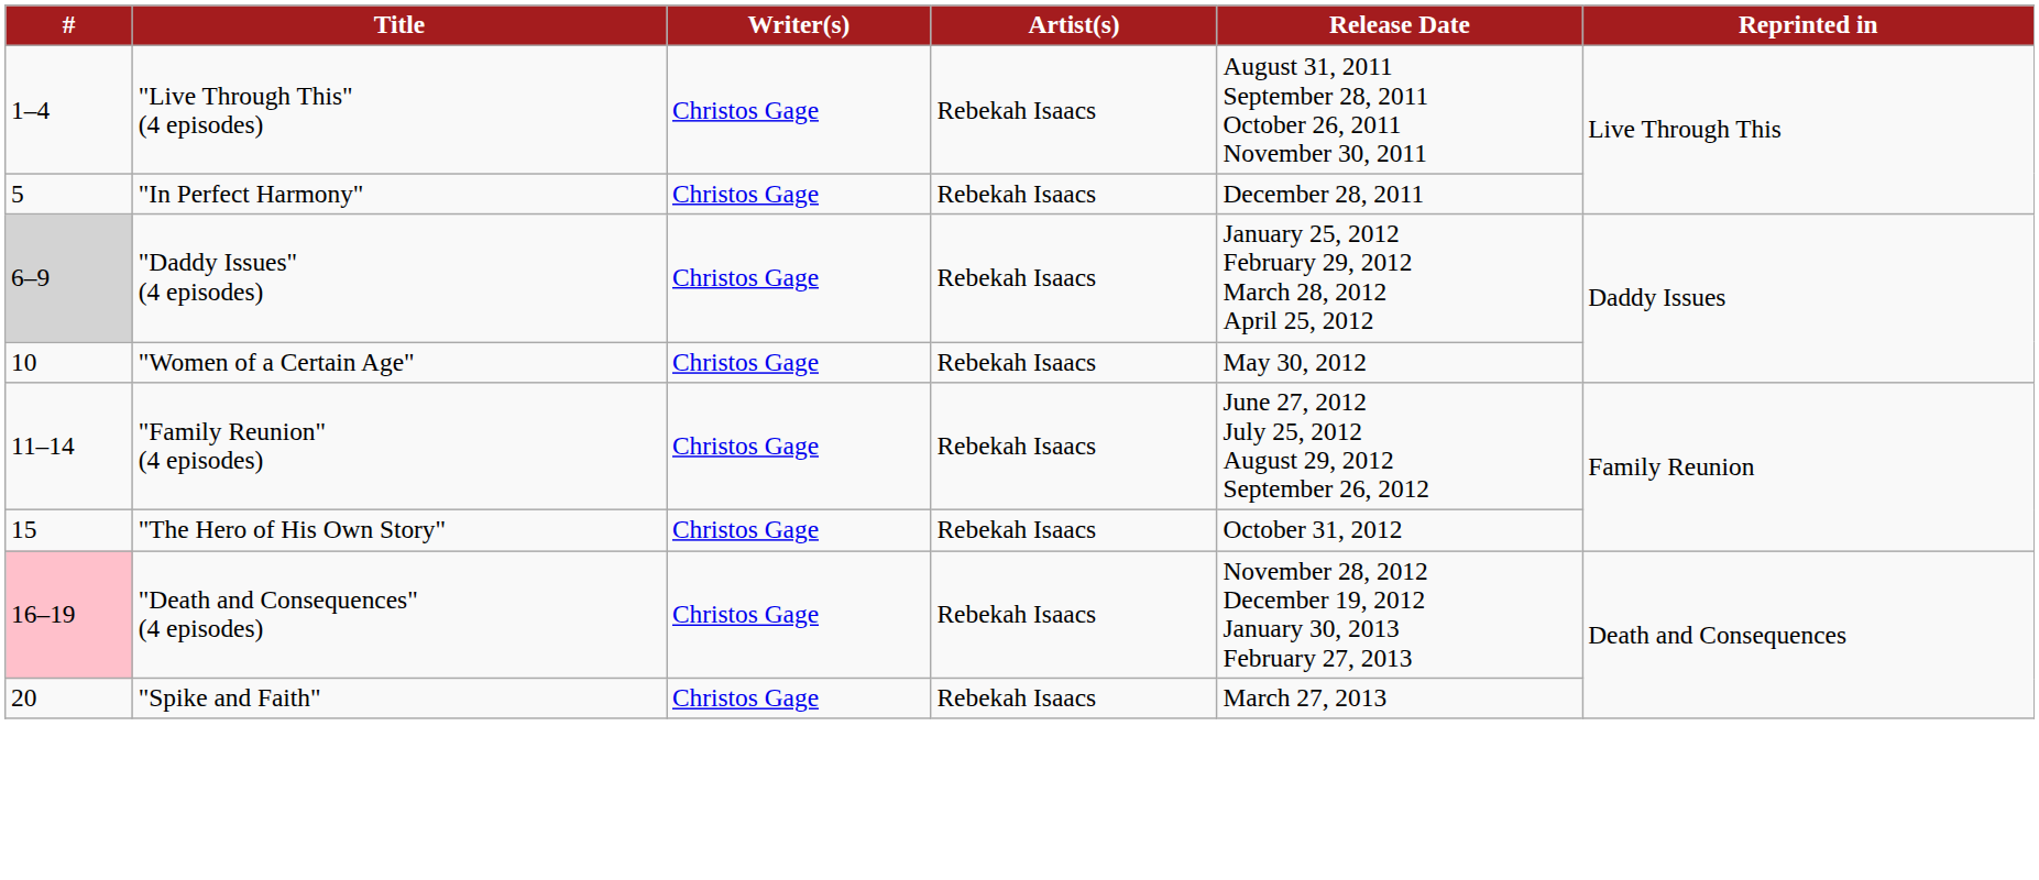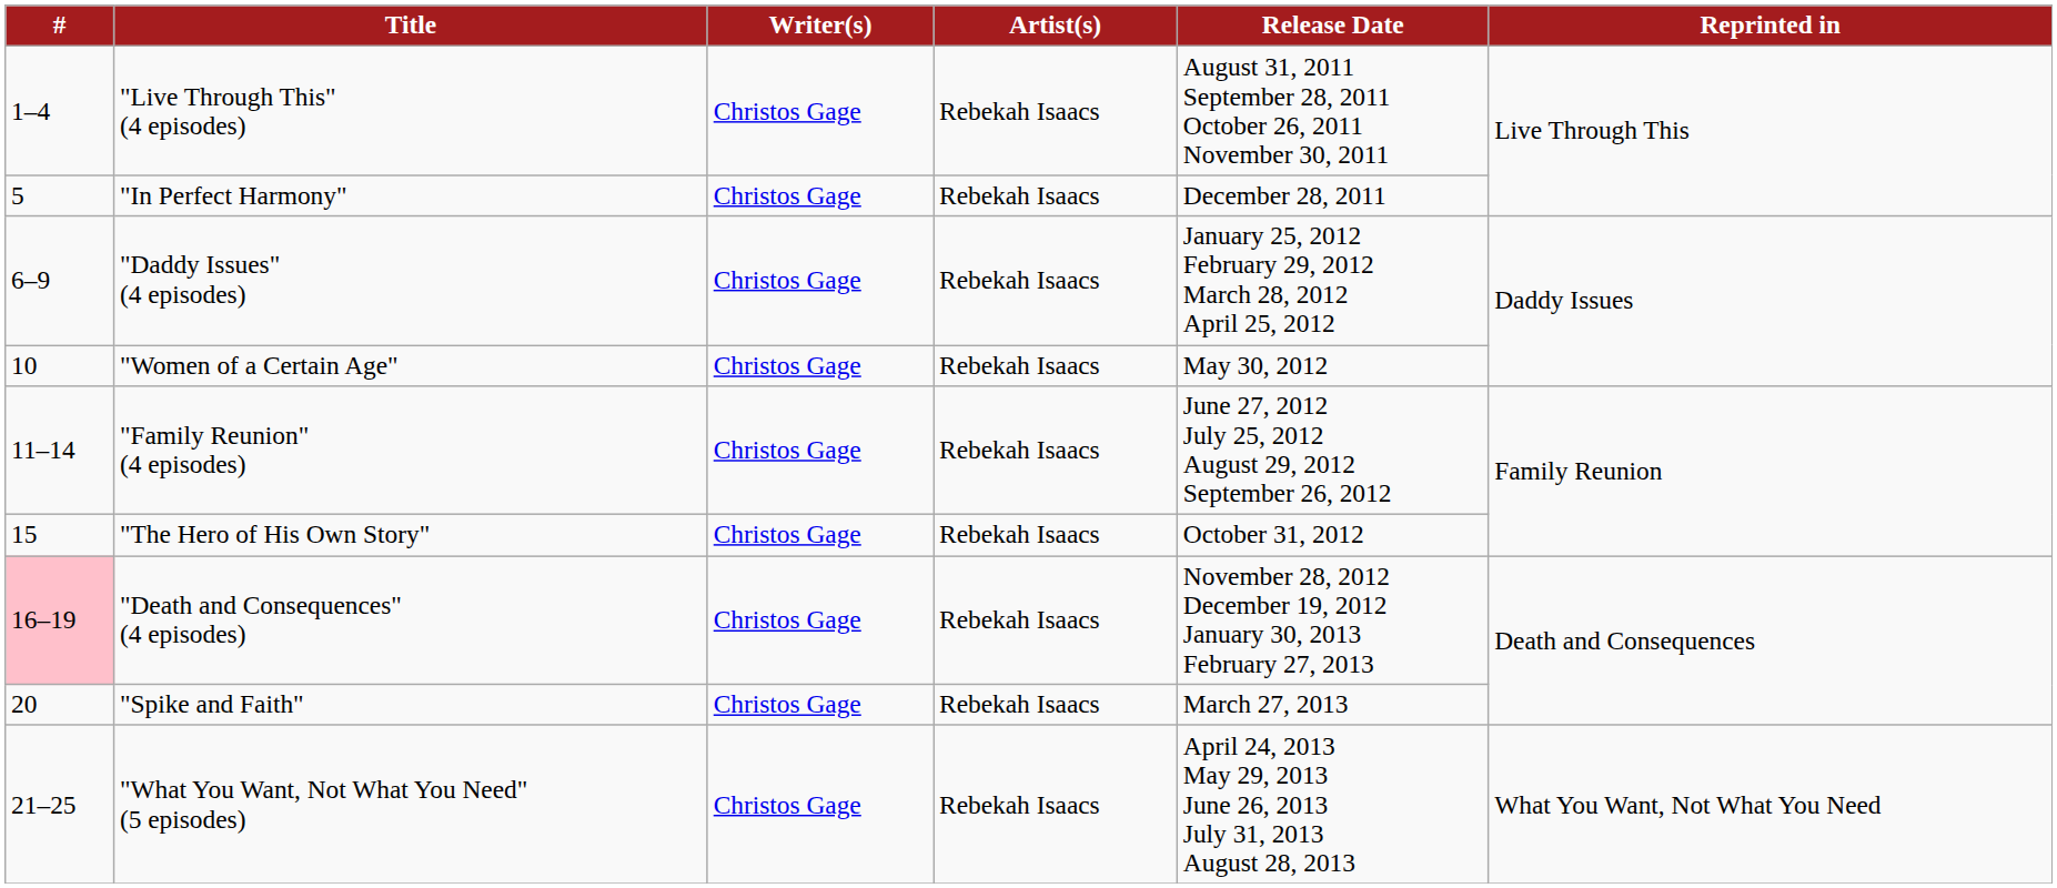"Daddy Issues" (4 episodes) | #: lightgrey background -> no background
+ row: 21–25 | "What You Want, Not What You Need" (5 episodes) | Christos Gage | Rebekah Isaacs | April 24, 2013 May 29, 2013 June 26, 2013 July 31, 2013 August 28, 2013 | What You Want, Not What You Need
